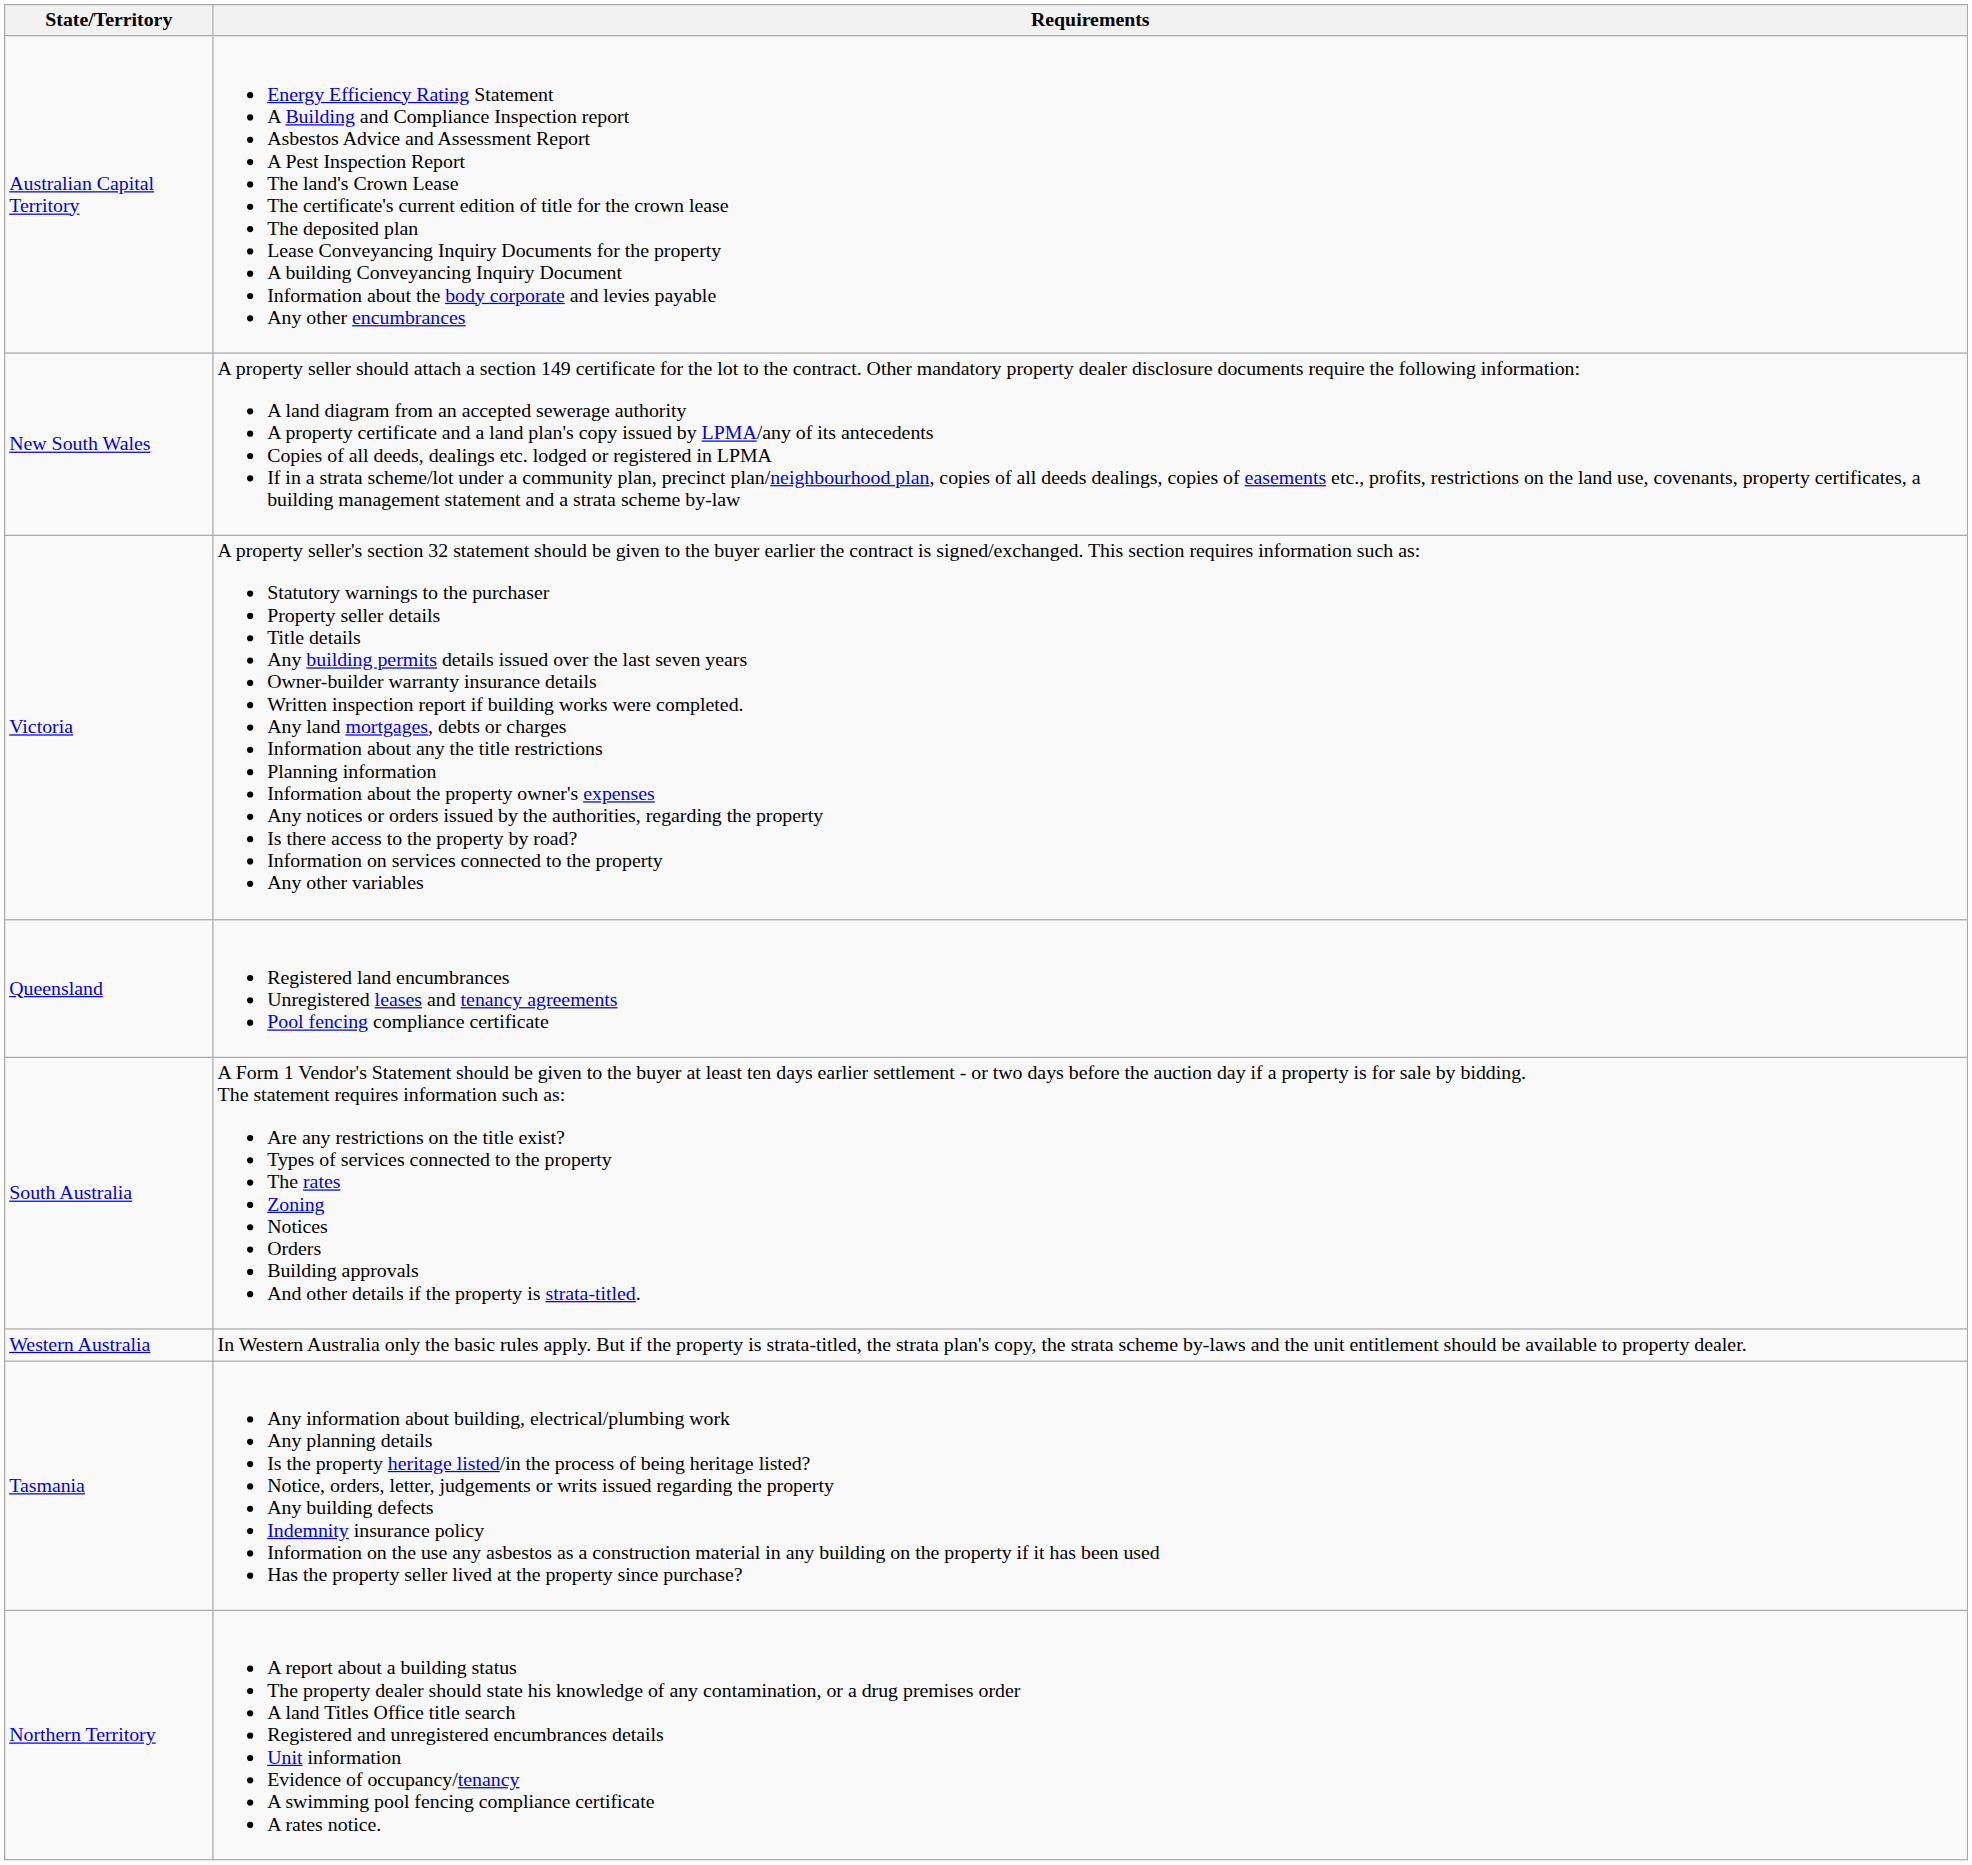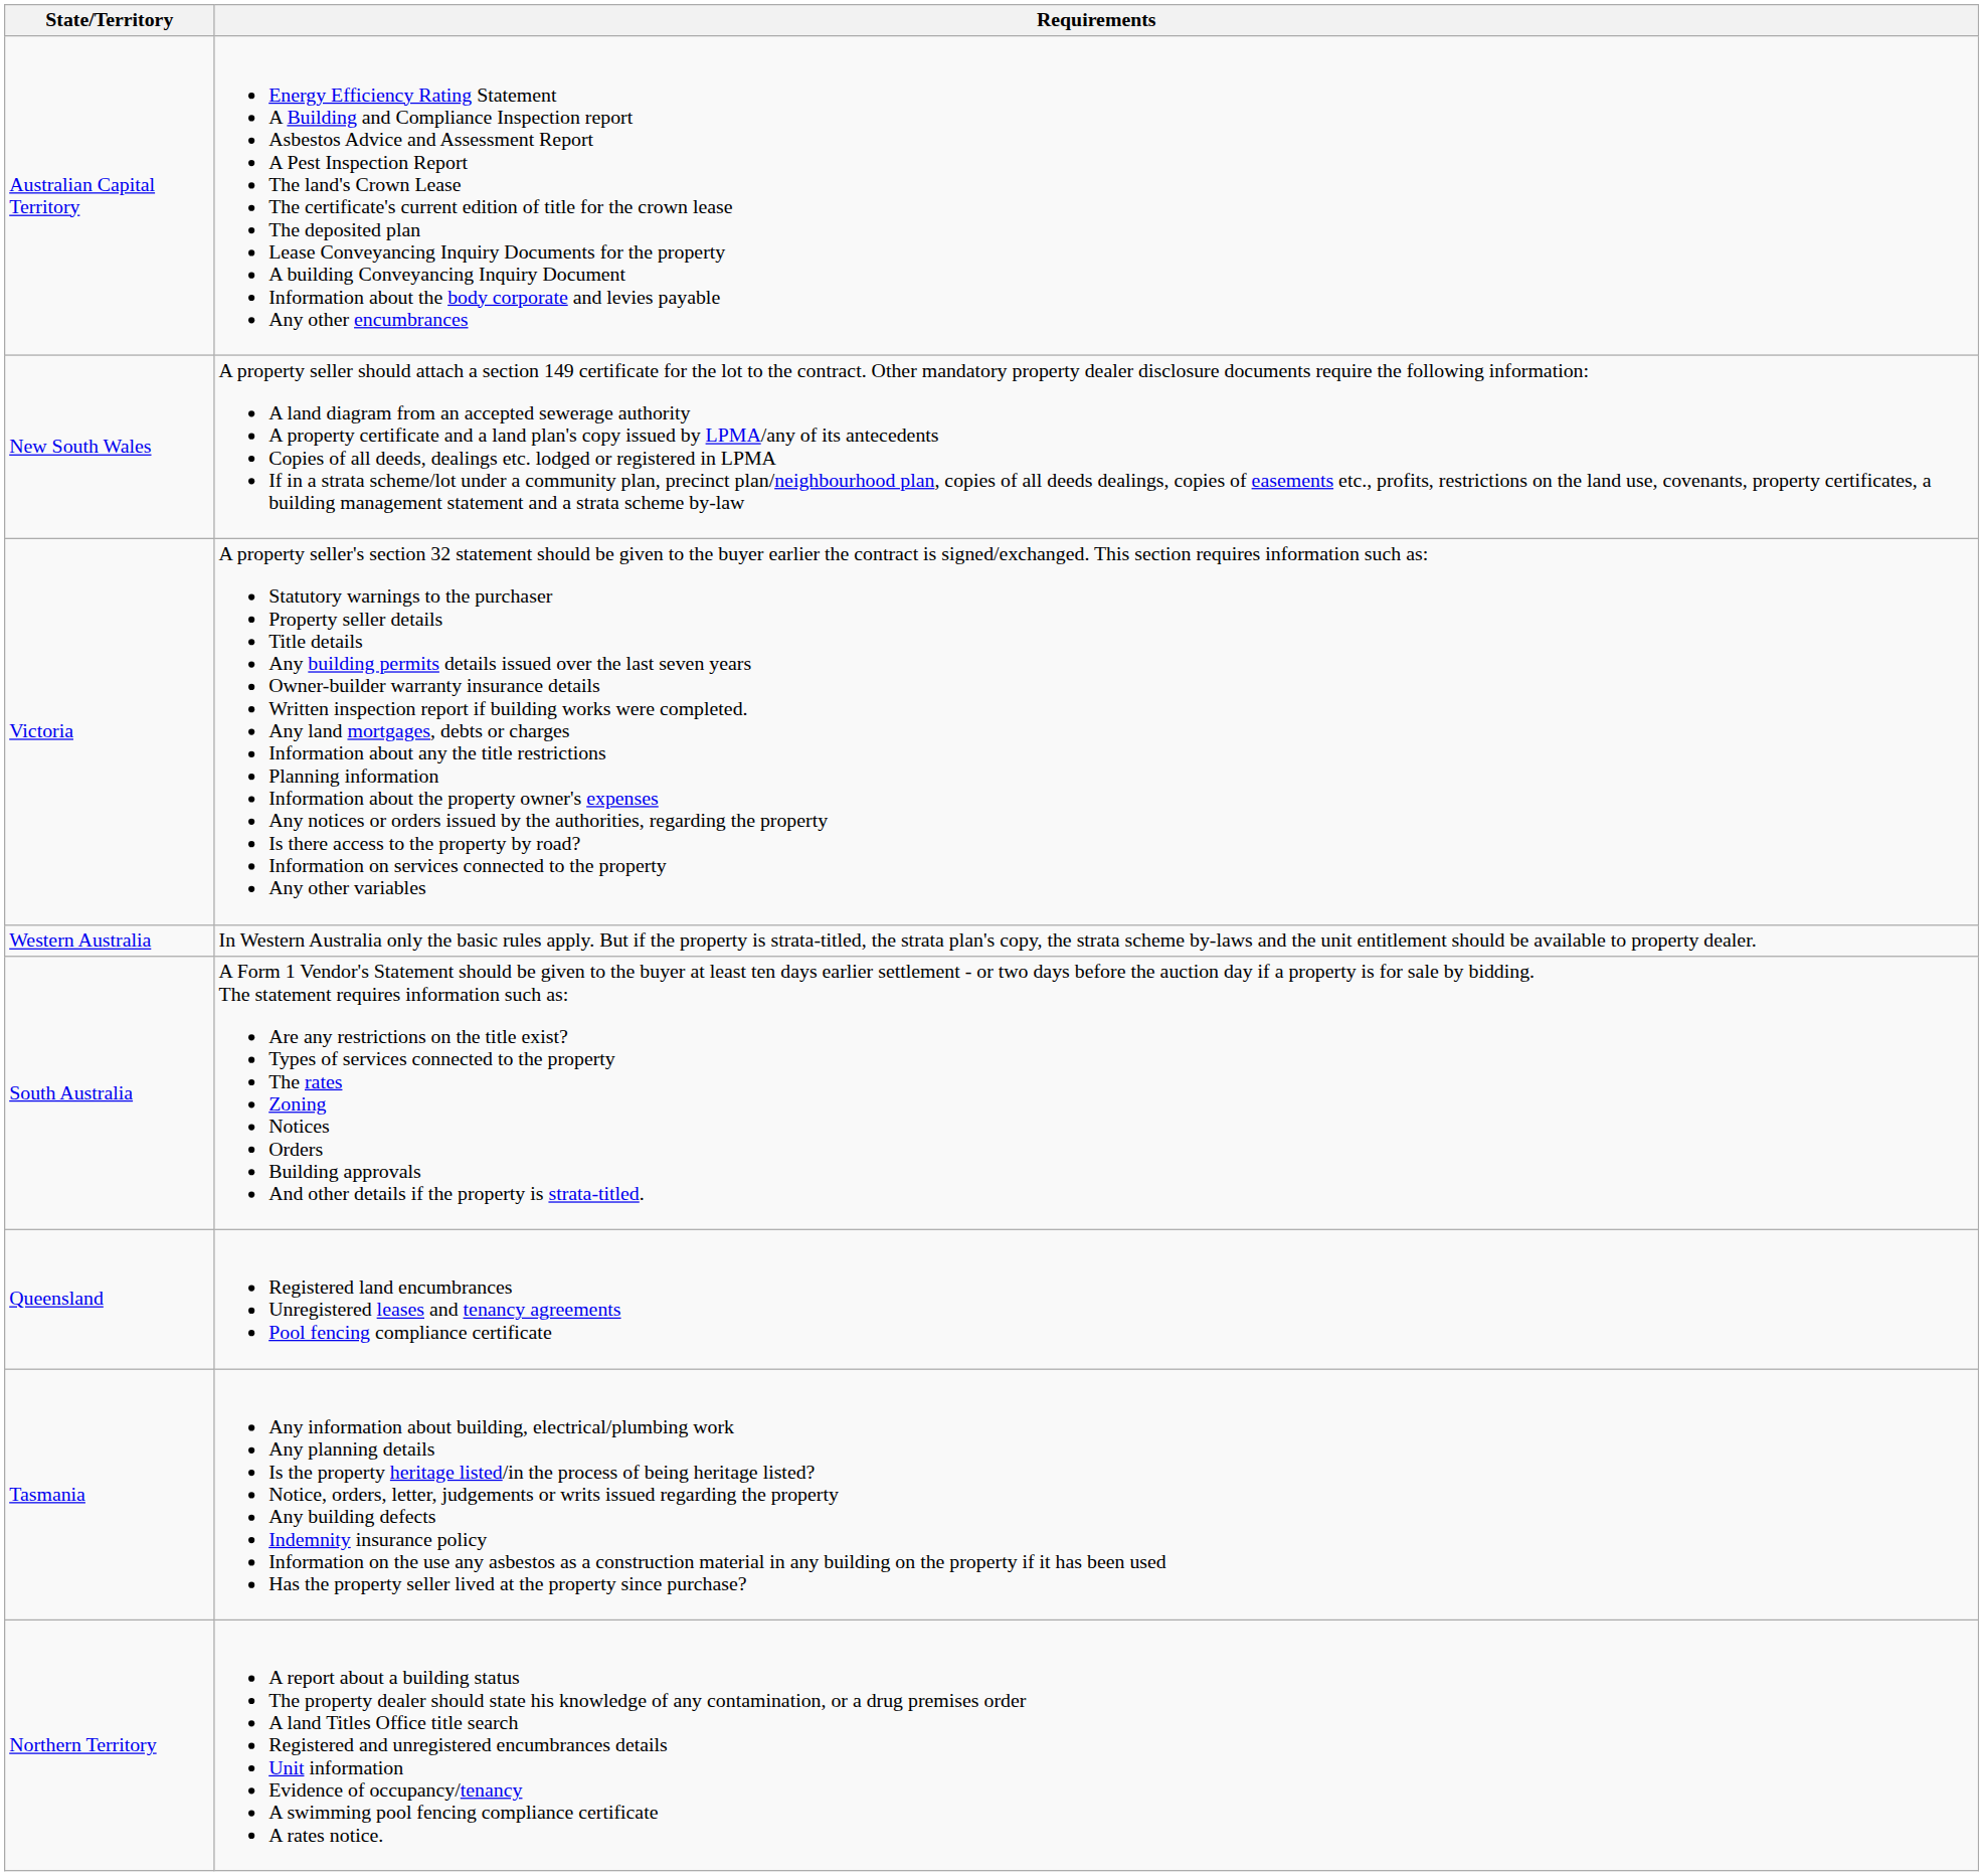rows swapped: Queensland <-> Western Australia
